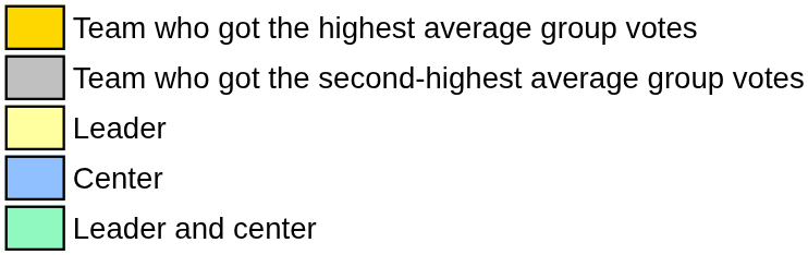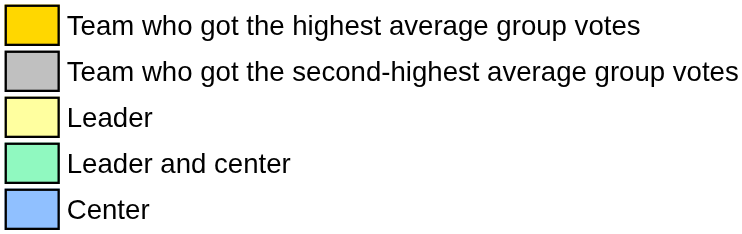rows swapped: Center <-> Leader and center
